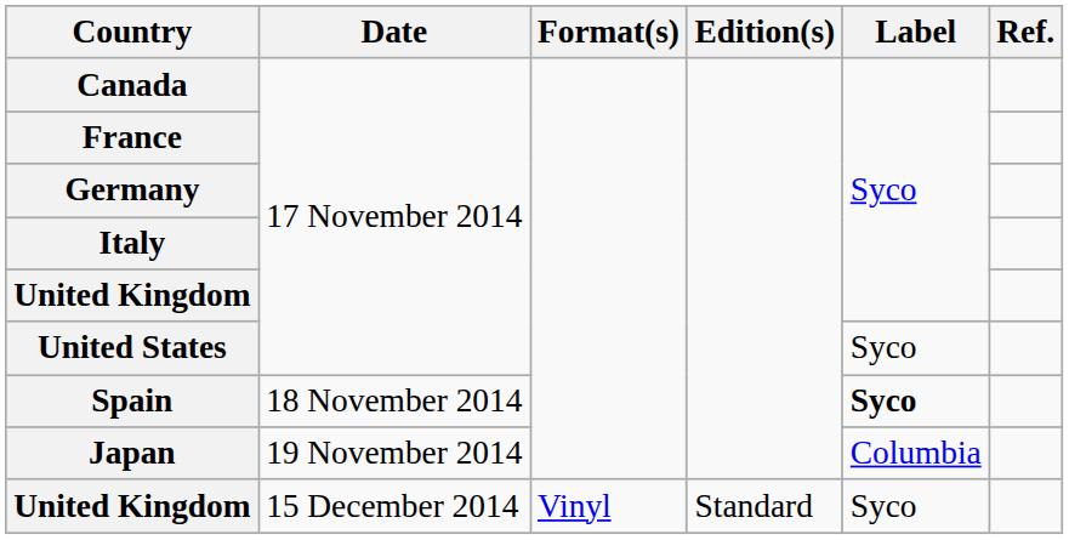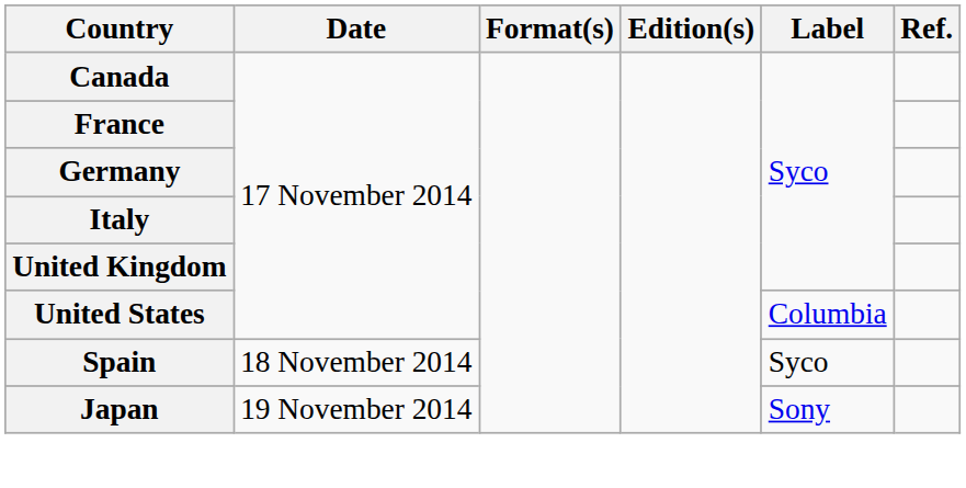United States | Label: Syco -> Columbia
Spain | Label: bold -> normal
Japan | Label: Columbia -> Sony
- row: United Kingdom | 15 December 2014 | Vinyl | Standard | Syco
